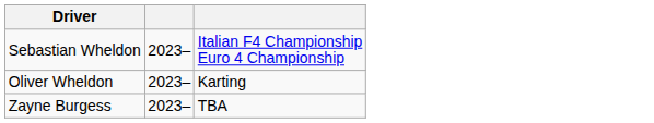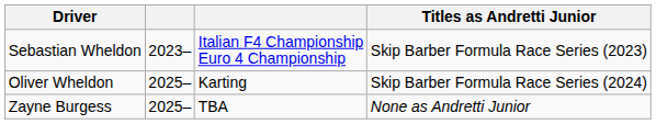+ column: Titles as Andretti Junior | Skip Barber Formula Race Series (2023) | Skip Barber Formula Race Series (2024) | None as Andretti Junior
Oliver Wheldon | column 2: 2023– -> 2025–
Zayne Burgess | column 2: 2023– -> 2025–
